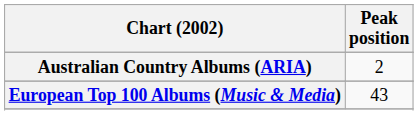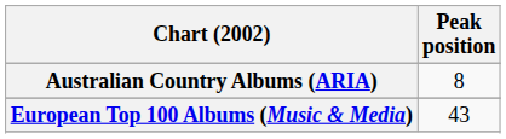Australian Country Albums (ARIA) | Peak position: 2 -> 8
